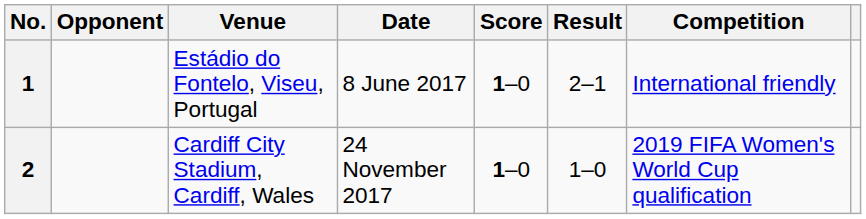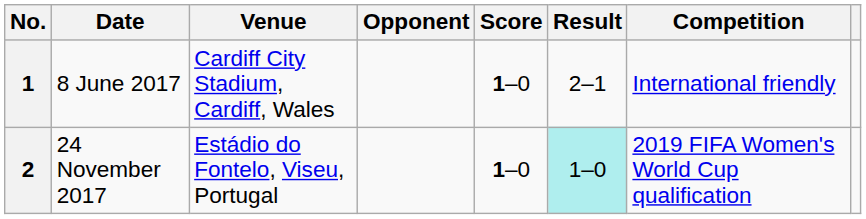columns swapped: Date <-> Opponent
1 | Venue: Estádio do Fontelo, Viseu, Portugal -> Cardiff City Stadium, Cardiff, Wales
2 | Venue: Cardiff City Stadium, Cardiff, Wales -> Estádio do Fontelo, Viseu, Portugal
2 | Result: no background -> paleturquoise background
